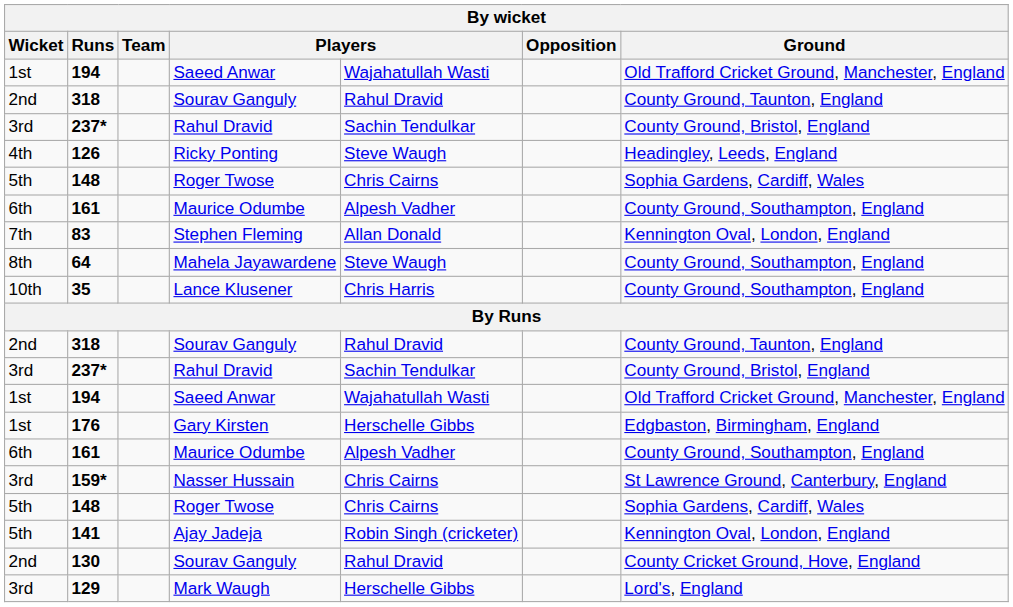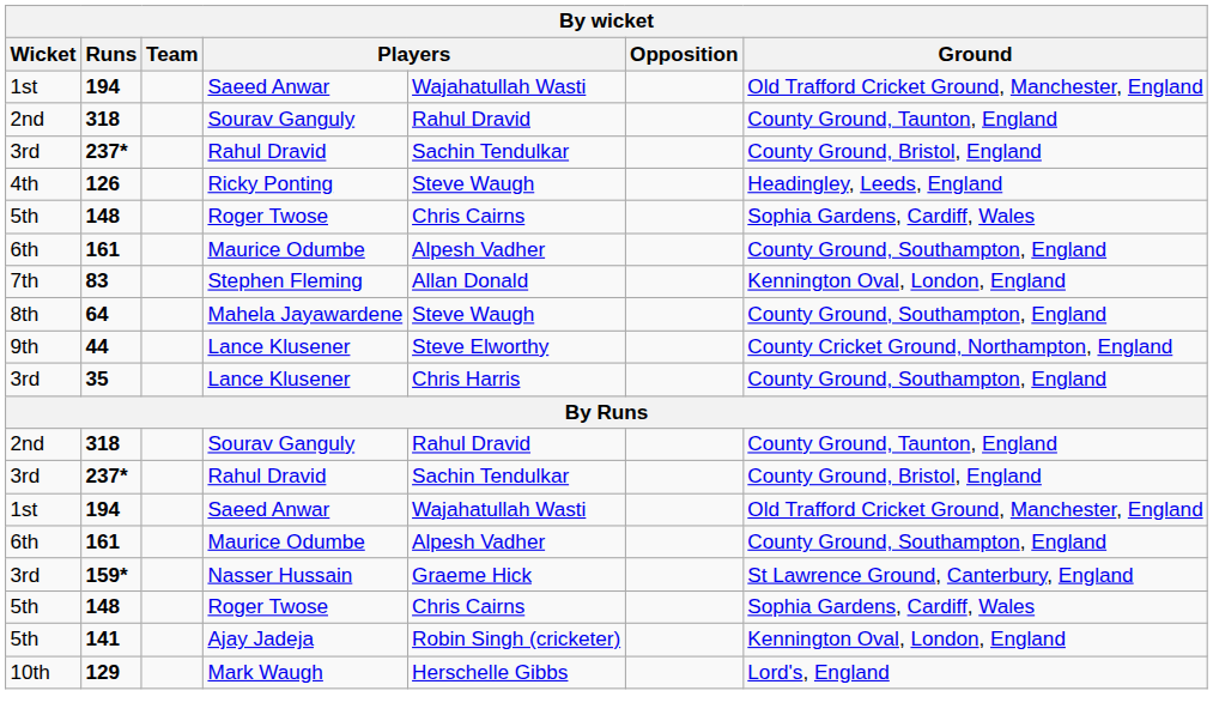+ row: 9th | 44 | Lance Klusener | Steve Elworthy | County Cricket Ground, Northampton, England
35 | Wicket: 10th -> 3rd
- row: 1st | 176 | Gary Kirsten | Herschelle Gibbs | Edgbaston, Birmingham, England
159* | column 5: Chris Cairns -> Graeme Hick
- row: 2nd | 130 | Sourav Ganguly | Rahul Dravid | County Cricket Ground, Hove, England
129 | Wicket: 3rd -> 10th
